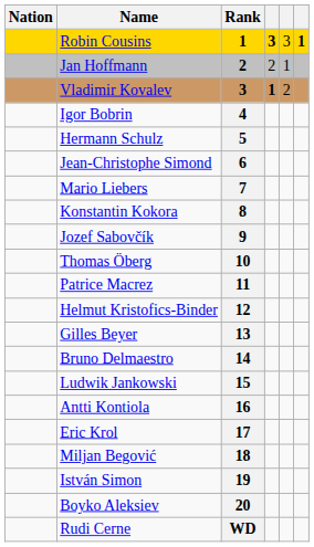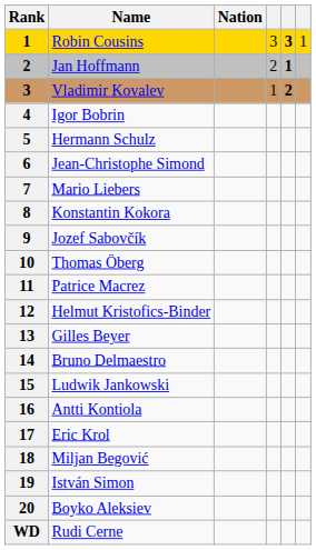columns swapped: Rank <-> Nation
Robin Cousins | column 4: bold -> normal
Robin Cousins | column 5: normal -> bold
Robin Cousins | column 6: bold -> normal
Jan Hoffmann | column 5: normal -> bold
Vladimir Kovalev | column 4: bold -> normal
Vladimir Kovalev | column 5: normal -> bold
